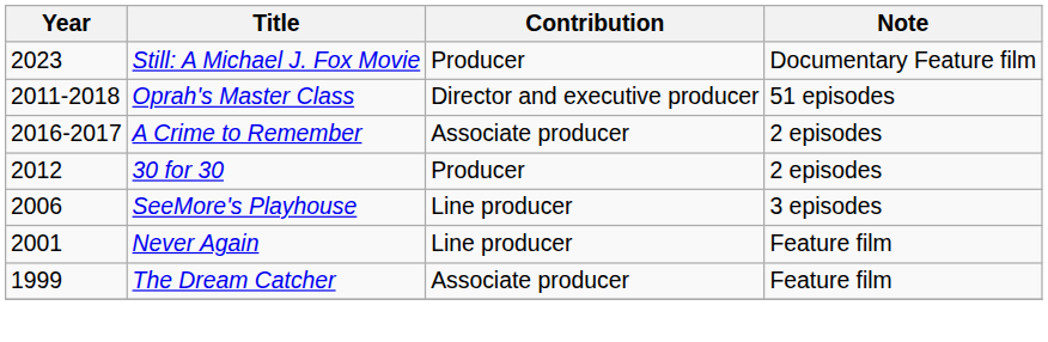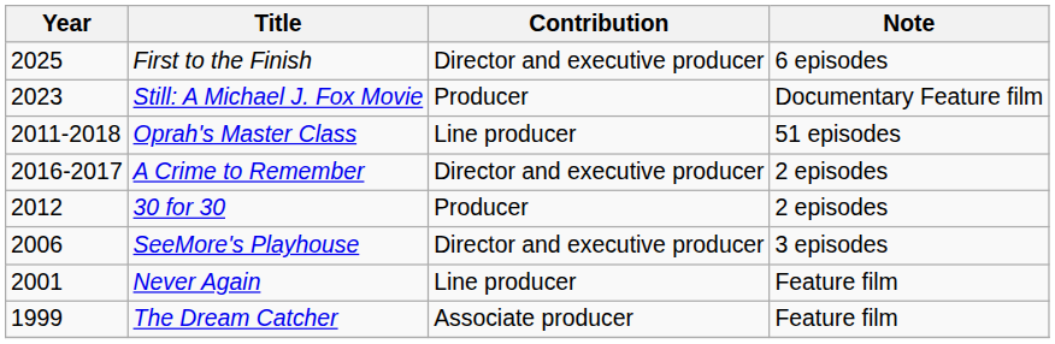+ row: 2025 | First to the Finish | Director and executive producer | 6 episodes
Oprah's Master Class | Contribution: Director and executive producer -> Line producer
A Crime to Remember | Contribution: Associate producer -> Director and executive producer
SeeMore's Playhouse | Contribution: Line producer -> Director and executive producer
